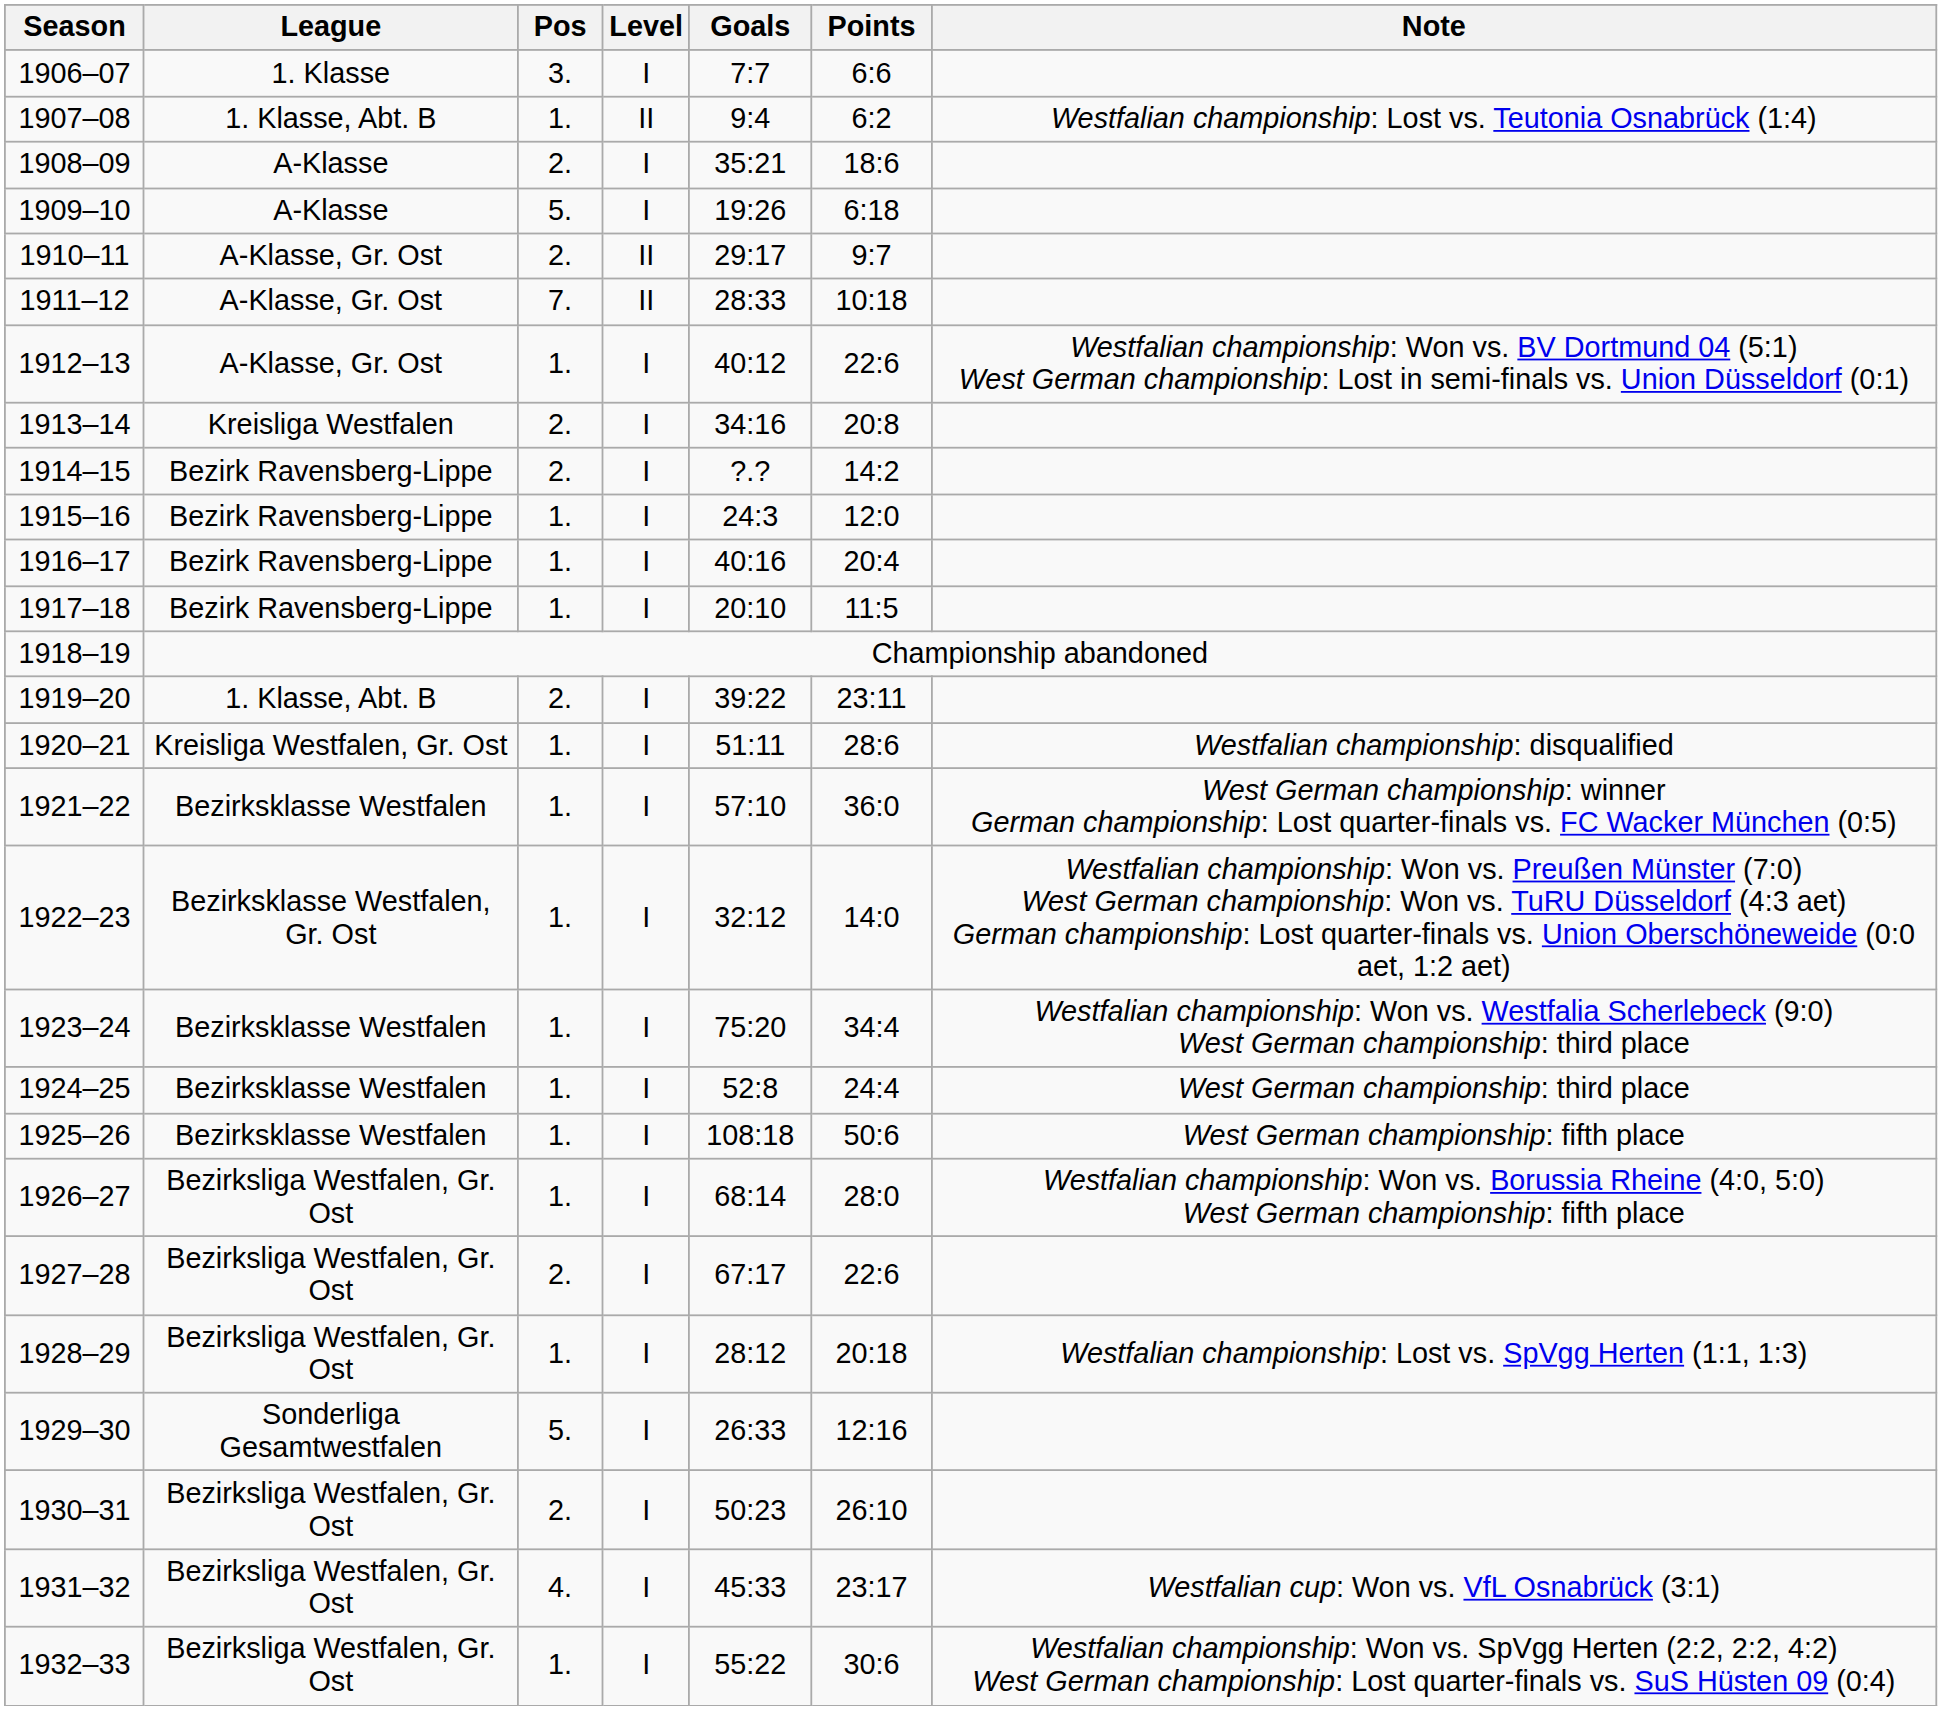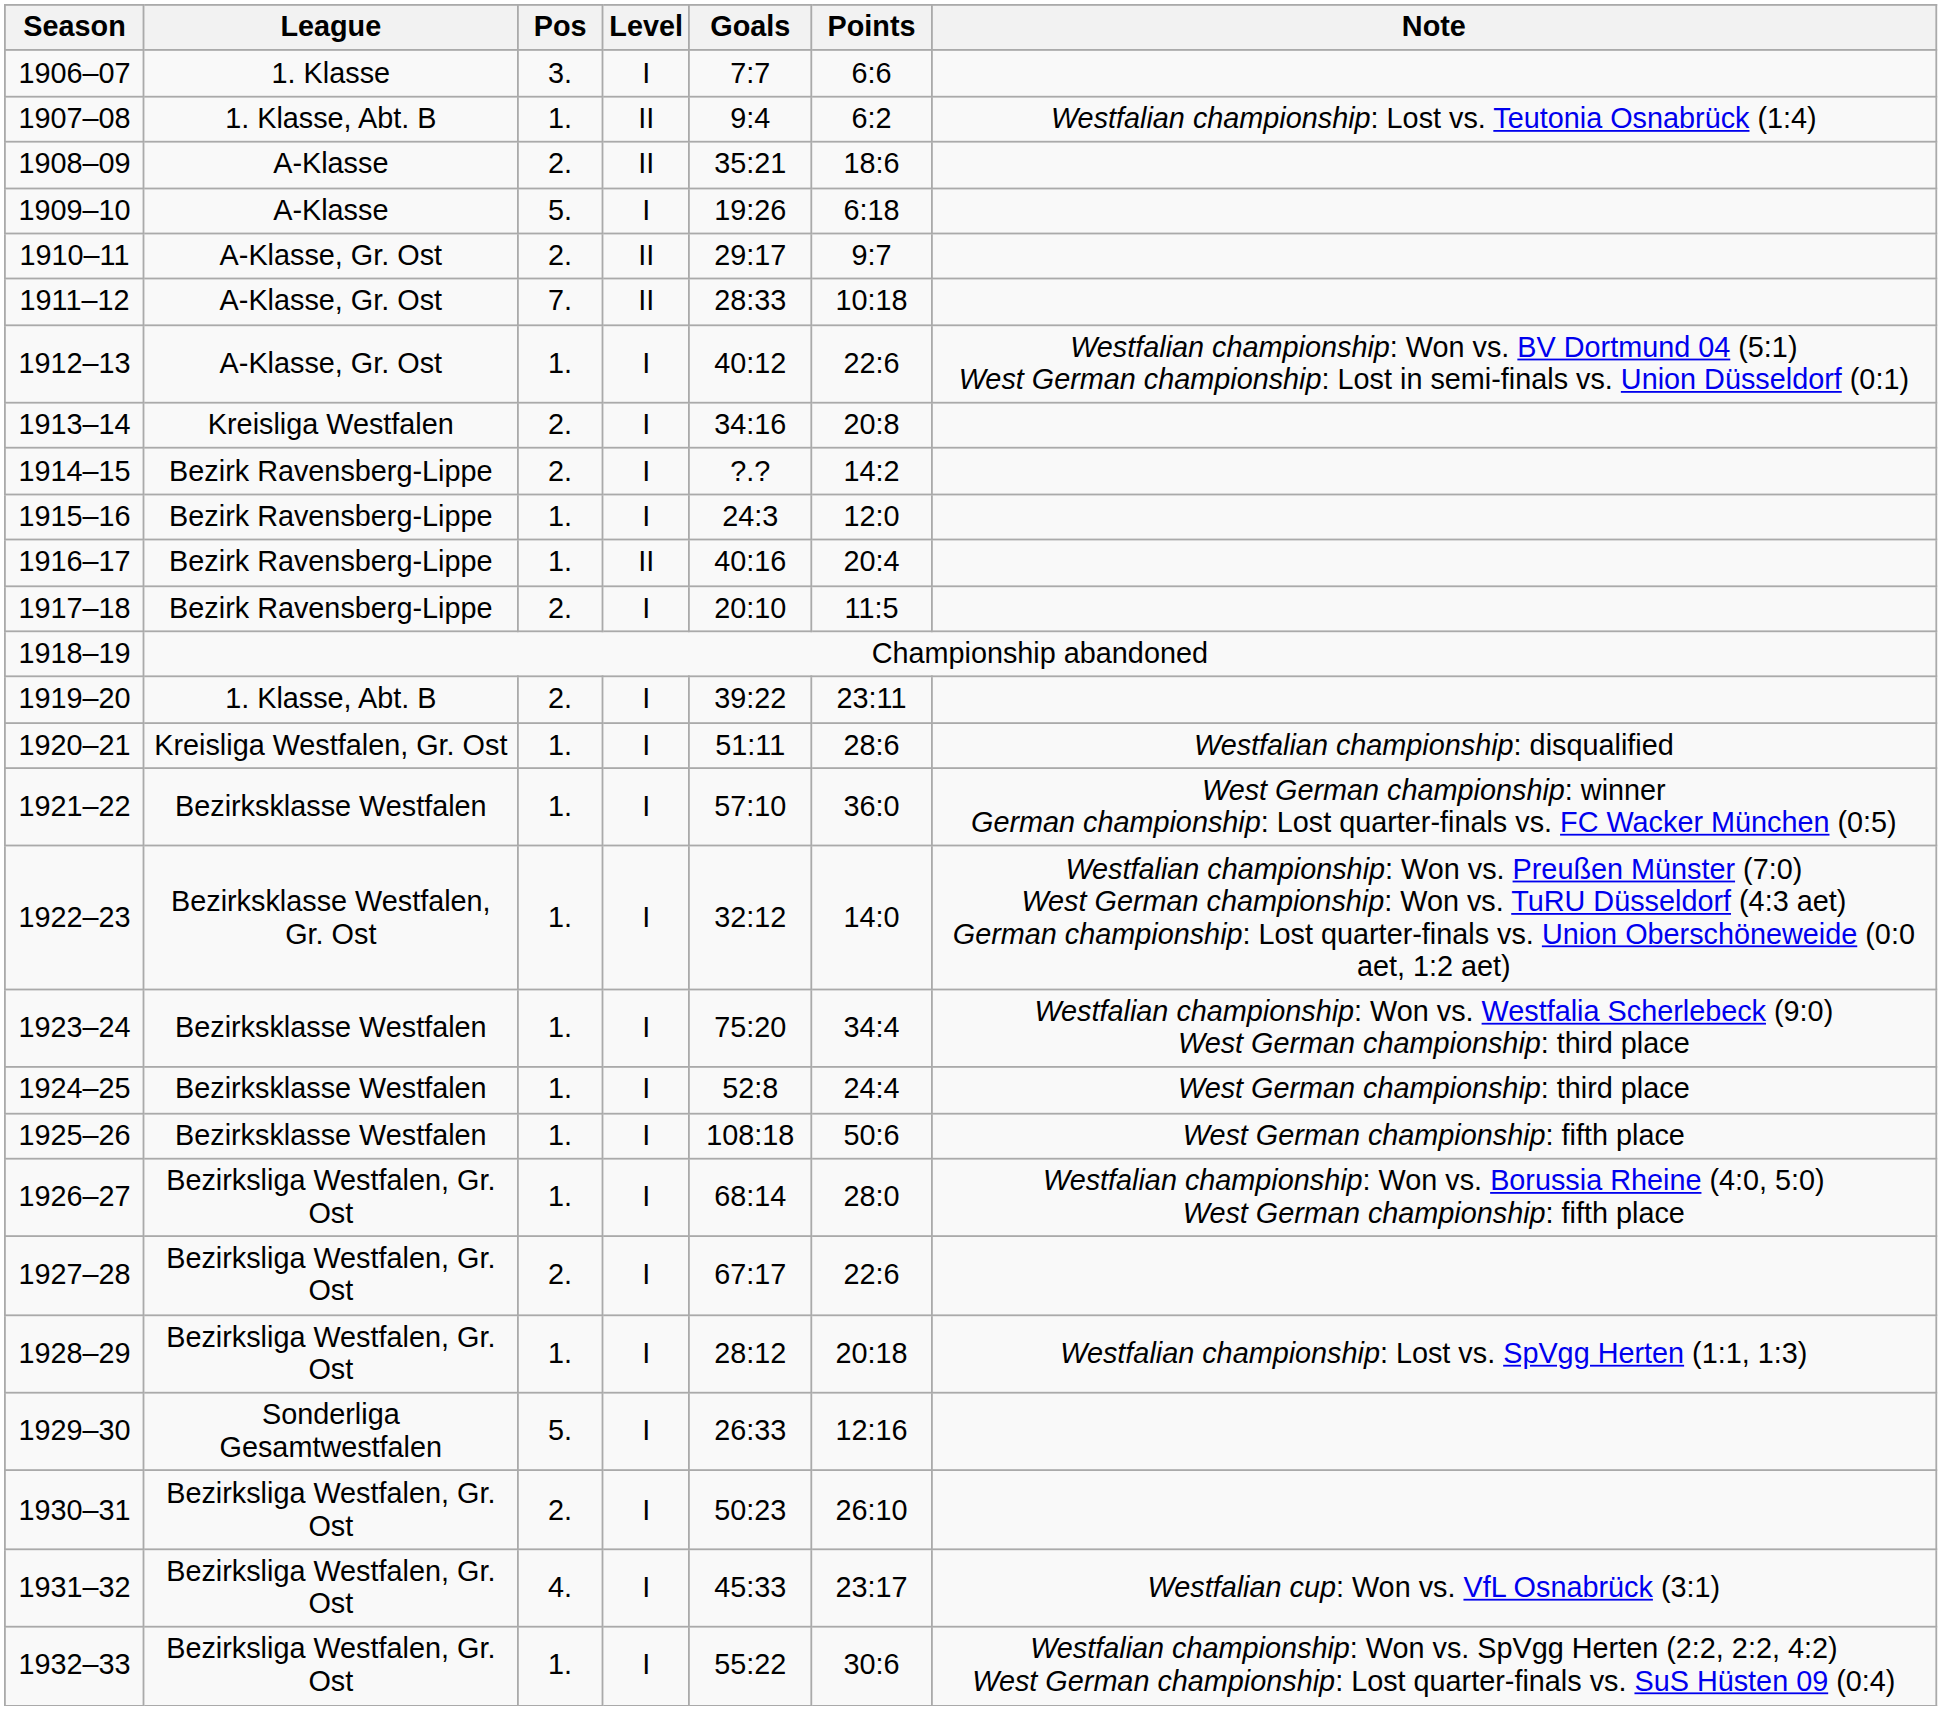1908–09 | Level: I -> II
1916–17 | Level: I -> II
1917–18 | Pos: 1. -> 2.
